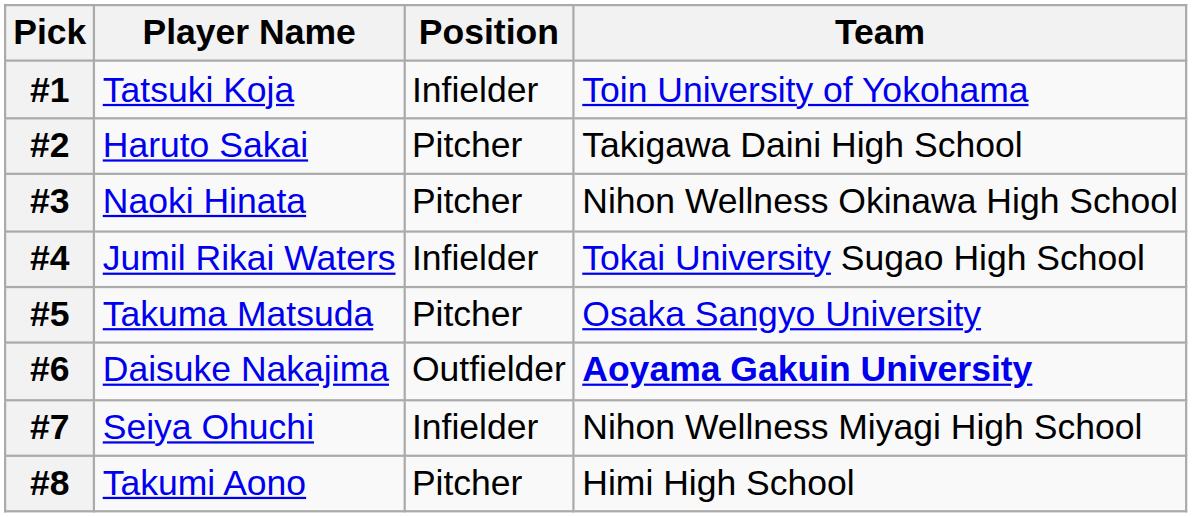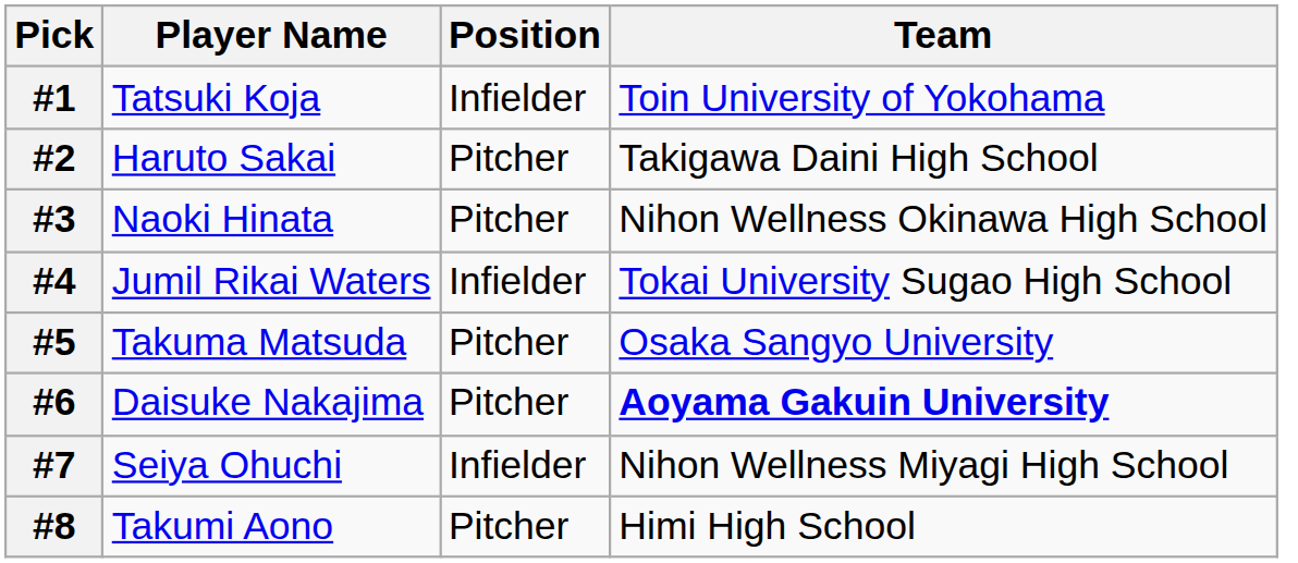#6 | Position: Outfielder -> Pitcher
